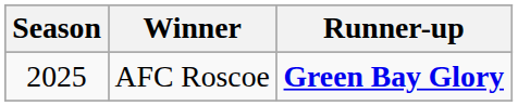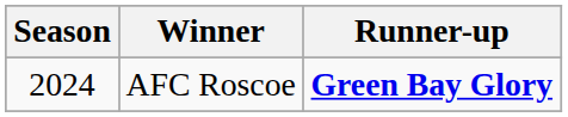AFC Roscoe | Season: 2025 -> 2024
